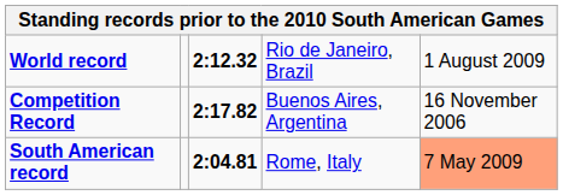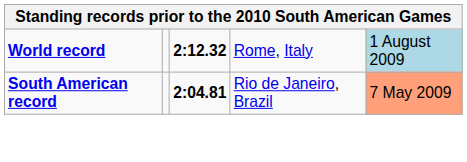World record | column 4: Rio de Janeiro, Brazil -> Rome, Italy
World record | column 5: no background -> lightblue background
- row: Competition Record | 2:17.82 | Buenos Aires, Argentina | 16 November 2006
South American record | column 4: Rome, Italy -> Rio de Janeiro, Brazil
